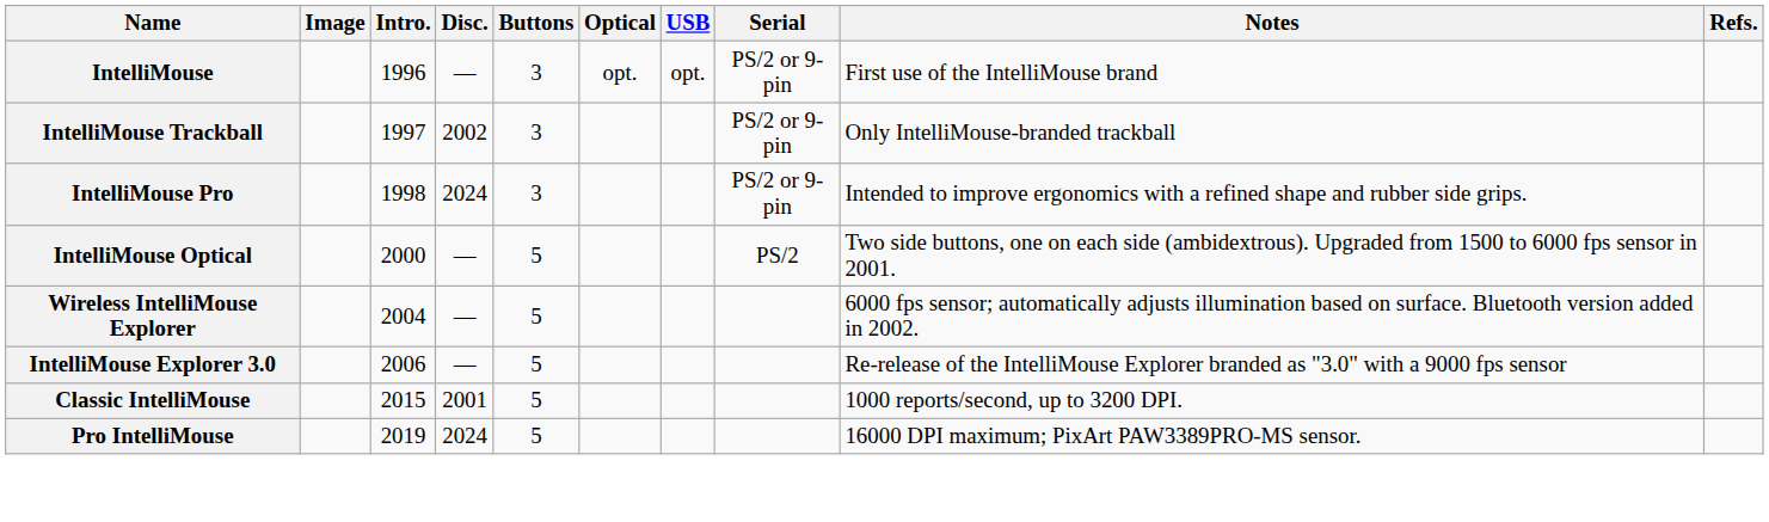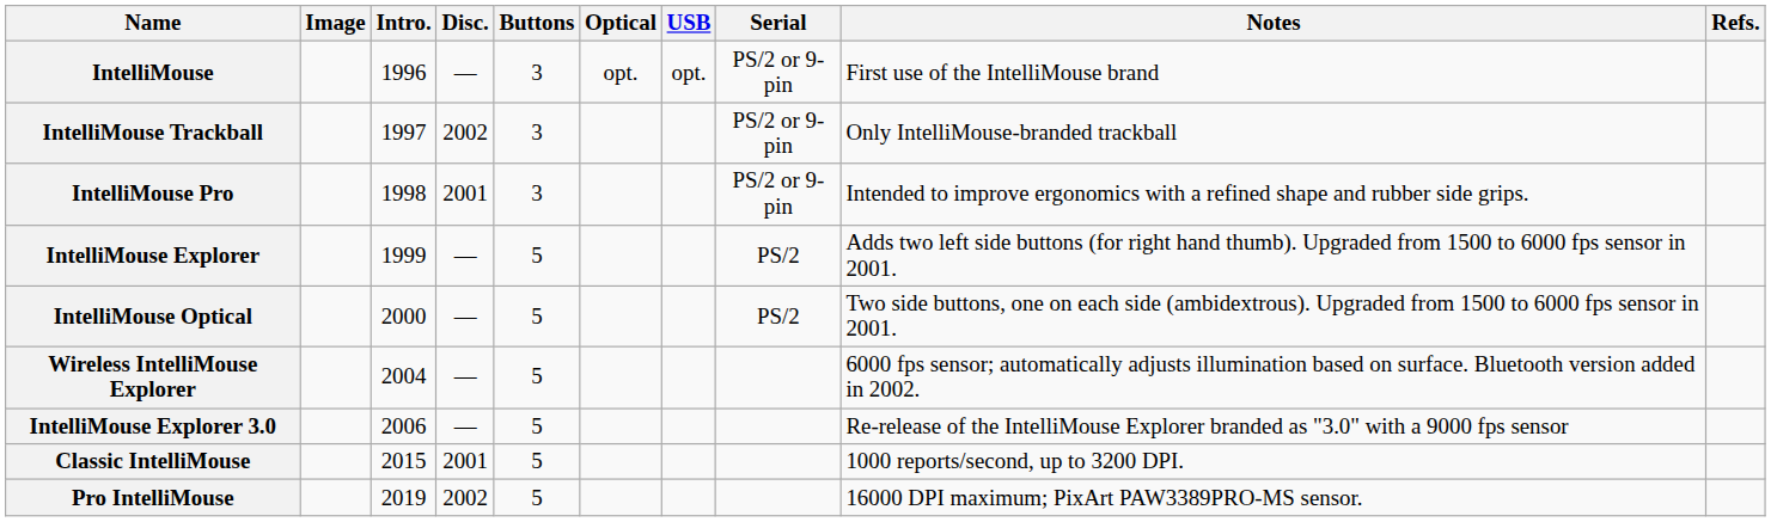IntelliMouse Pro | Disc.: 2024 -> 2001
+ row: IntelliMouse Explorer | 1999 | — | 5 | PS/2 | Adds two left side buttons (for right hand thumb). Upgraded from 1500 to 6000 fps sensor in 2001.
Pro IntelliMouse | Disc.: 2024 -> 2002
